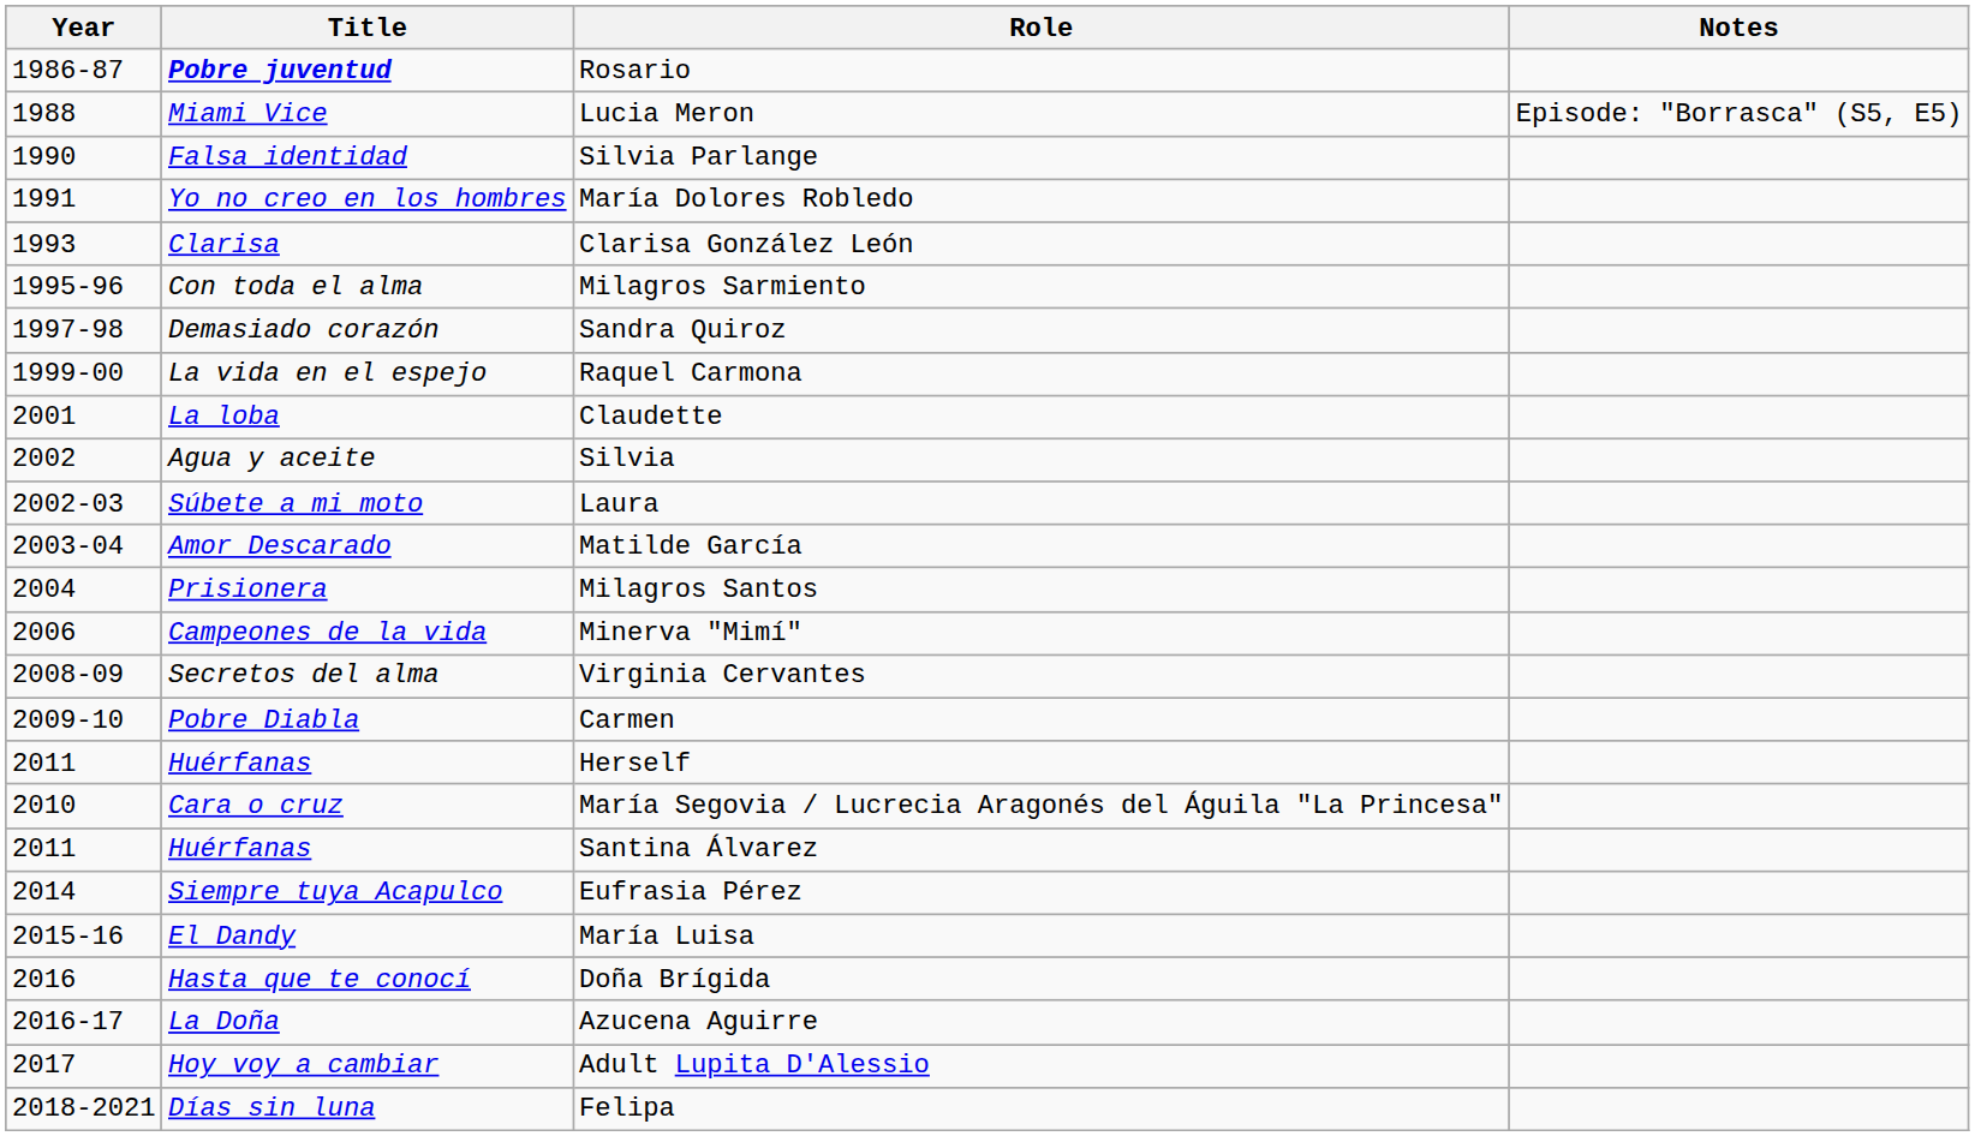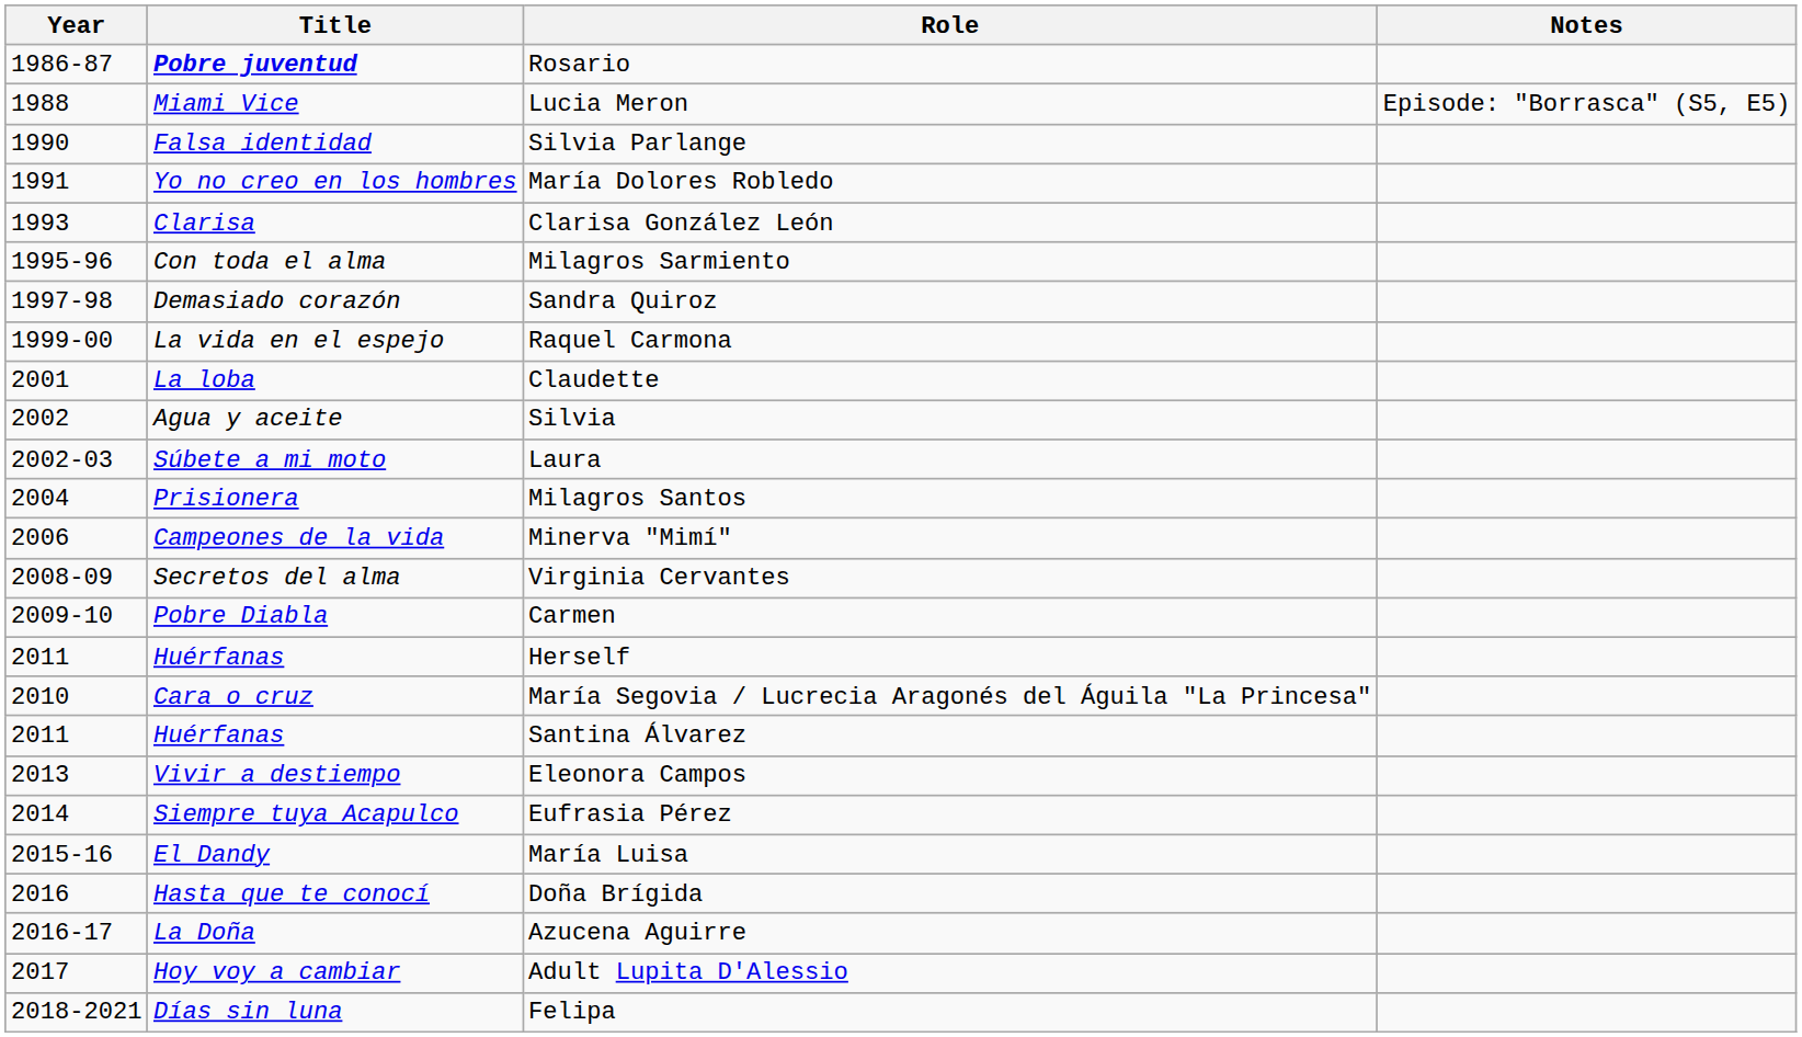- row: 2003-04 | Amor Descarado | Matilde García
+ row: 2013 | Vivir a destiempo | Eleonora Campos
